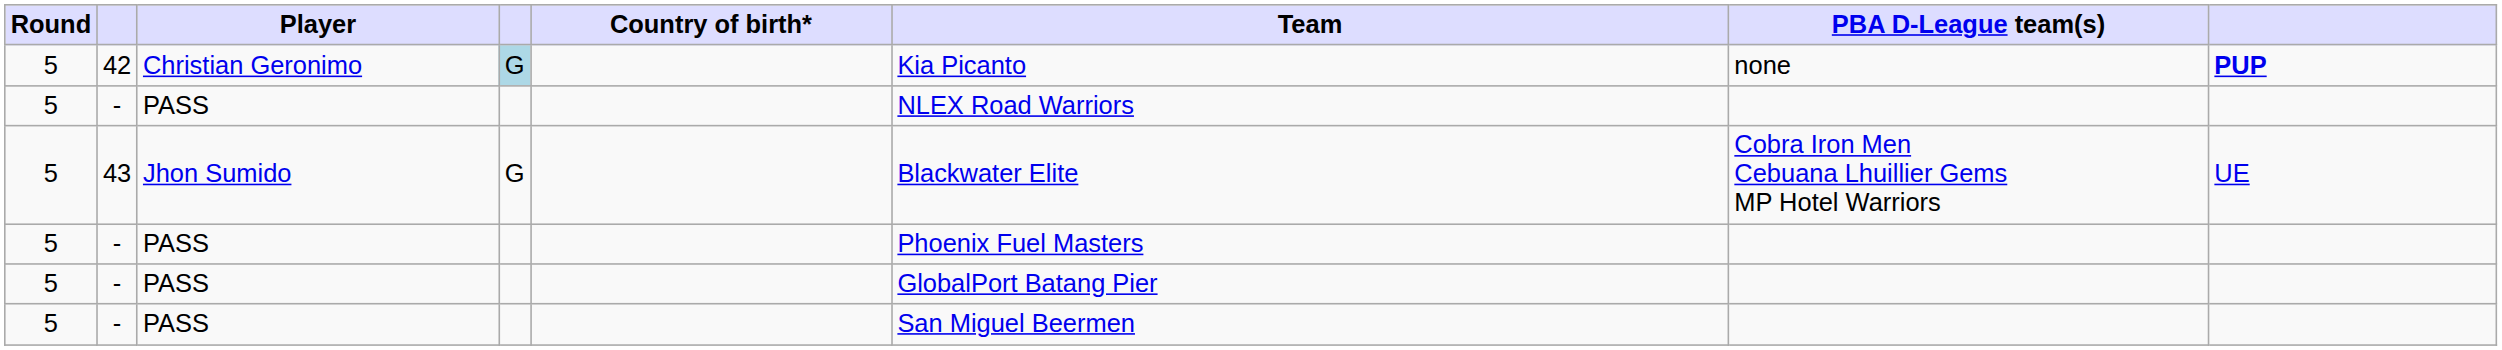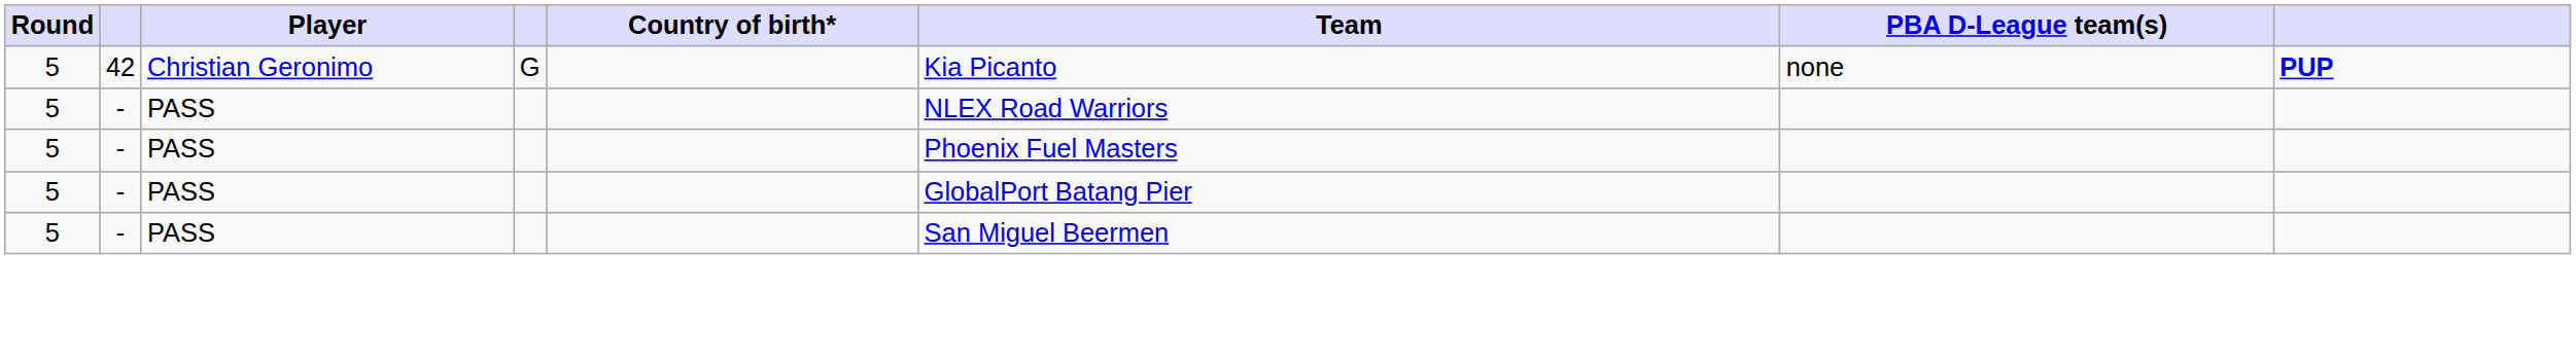42 | column 4: lightblue background -> no background
- row: 5 | 43 | Jhon Sumido | G | Blackwater Elite | Cobra Iron Men Cebuana Lhuillier Gems MP Hotel Warriors | UE
